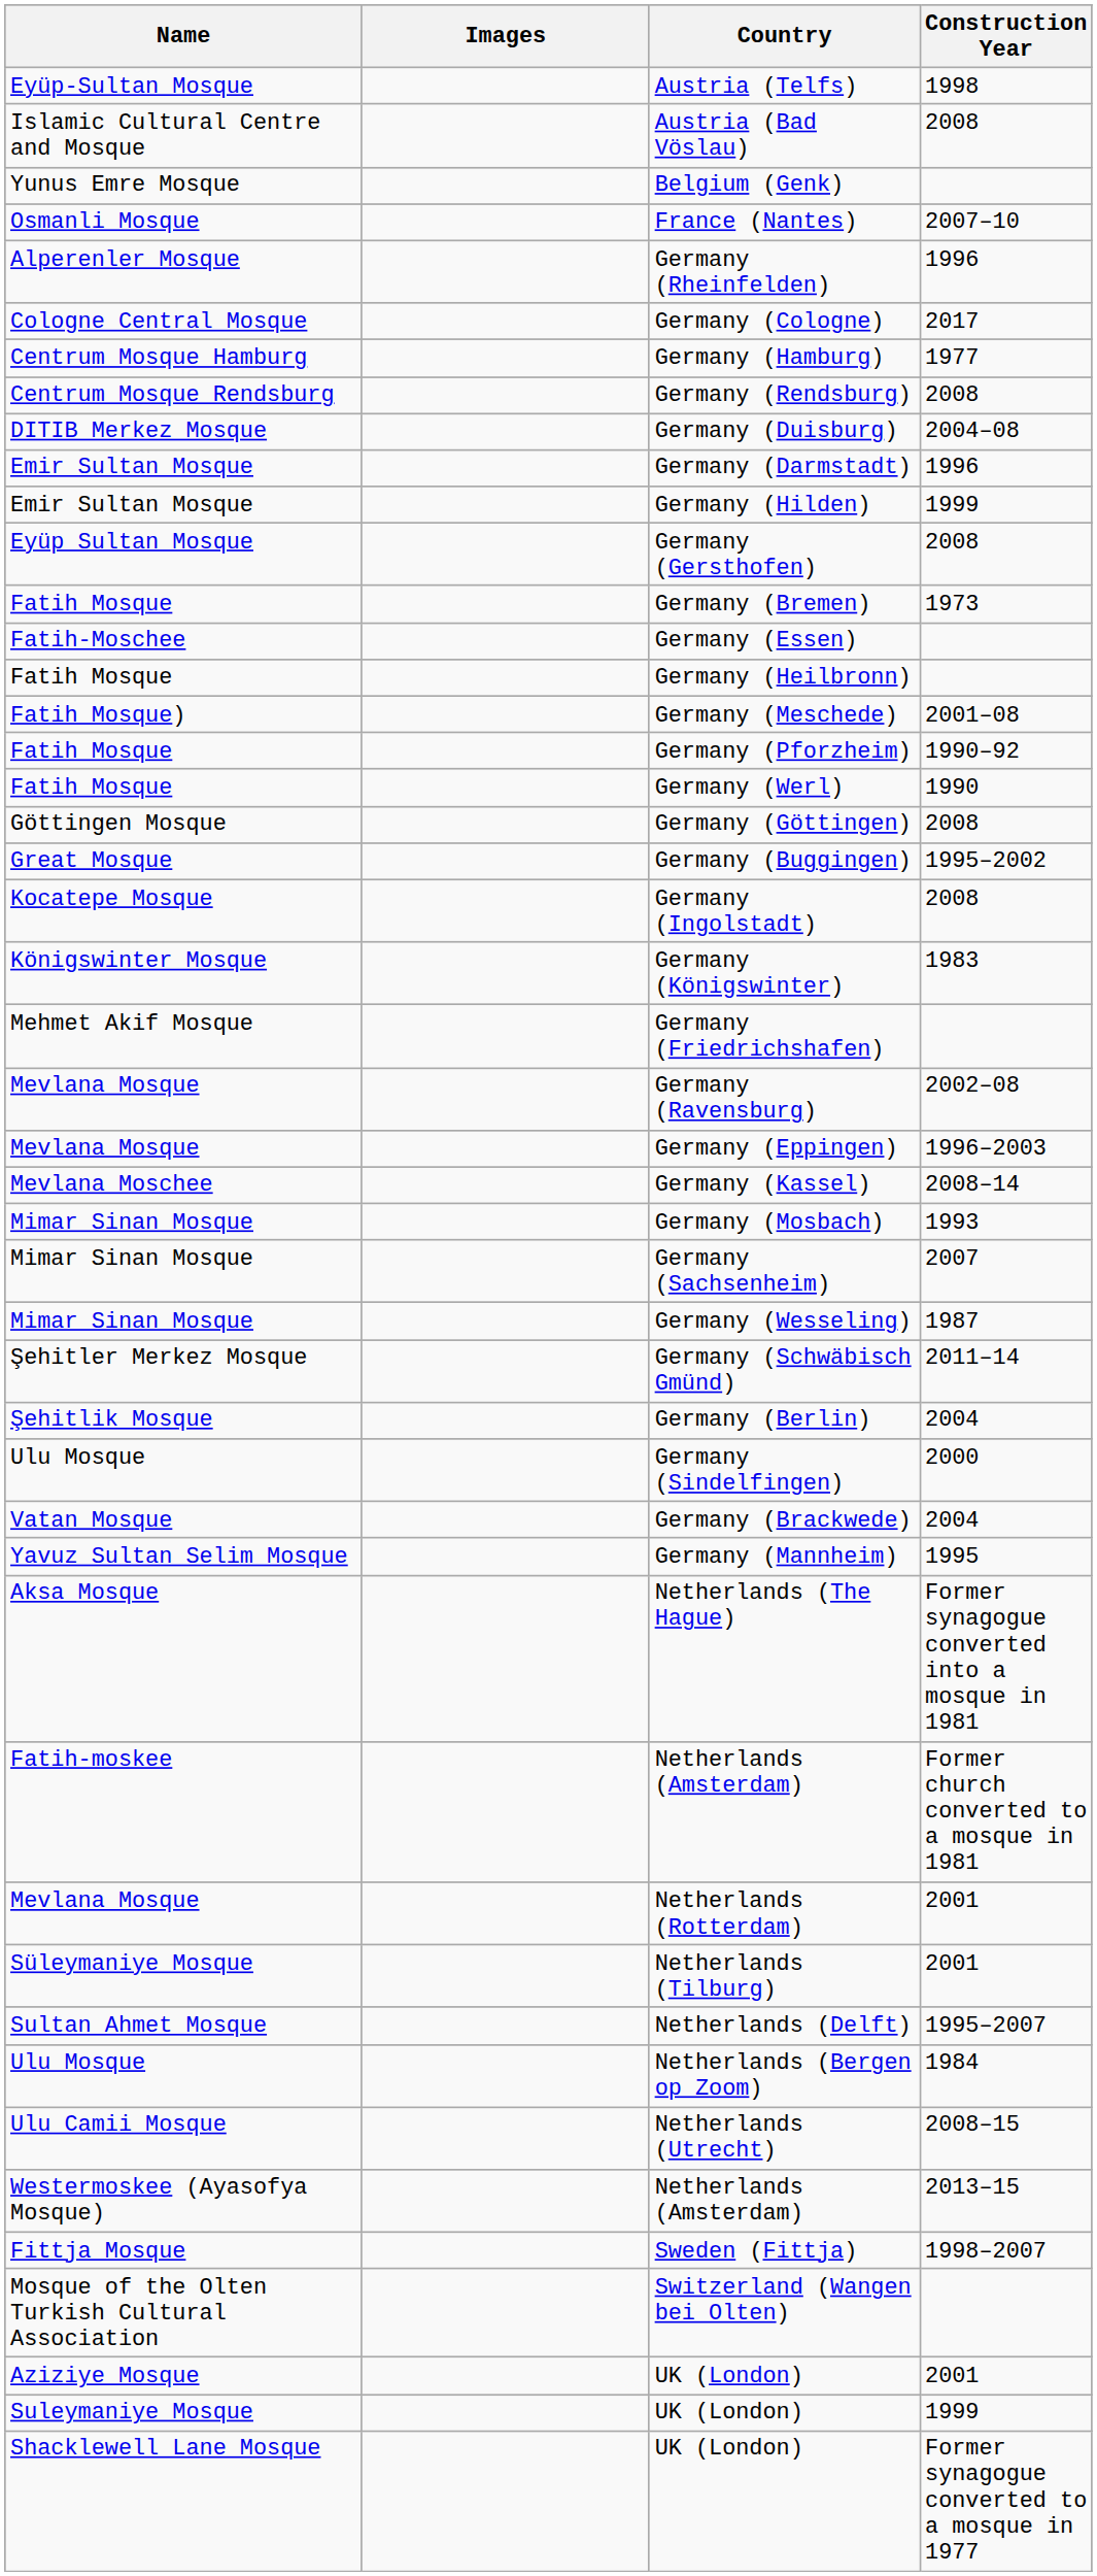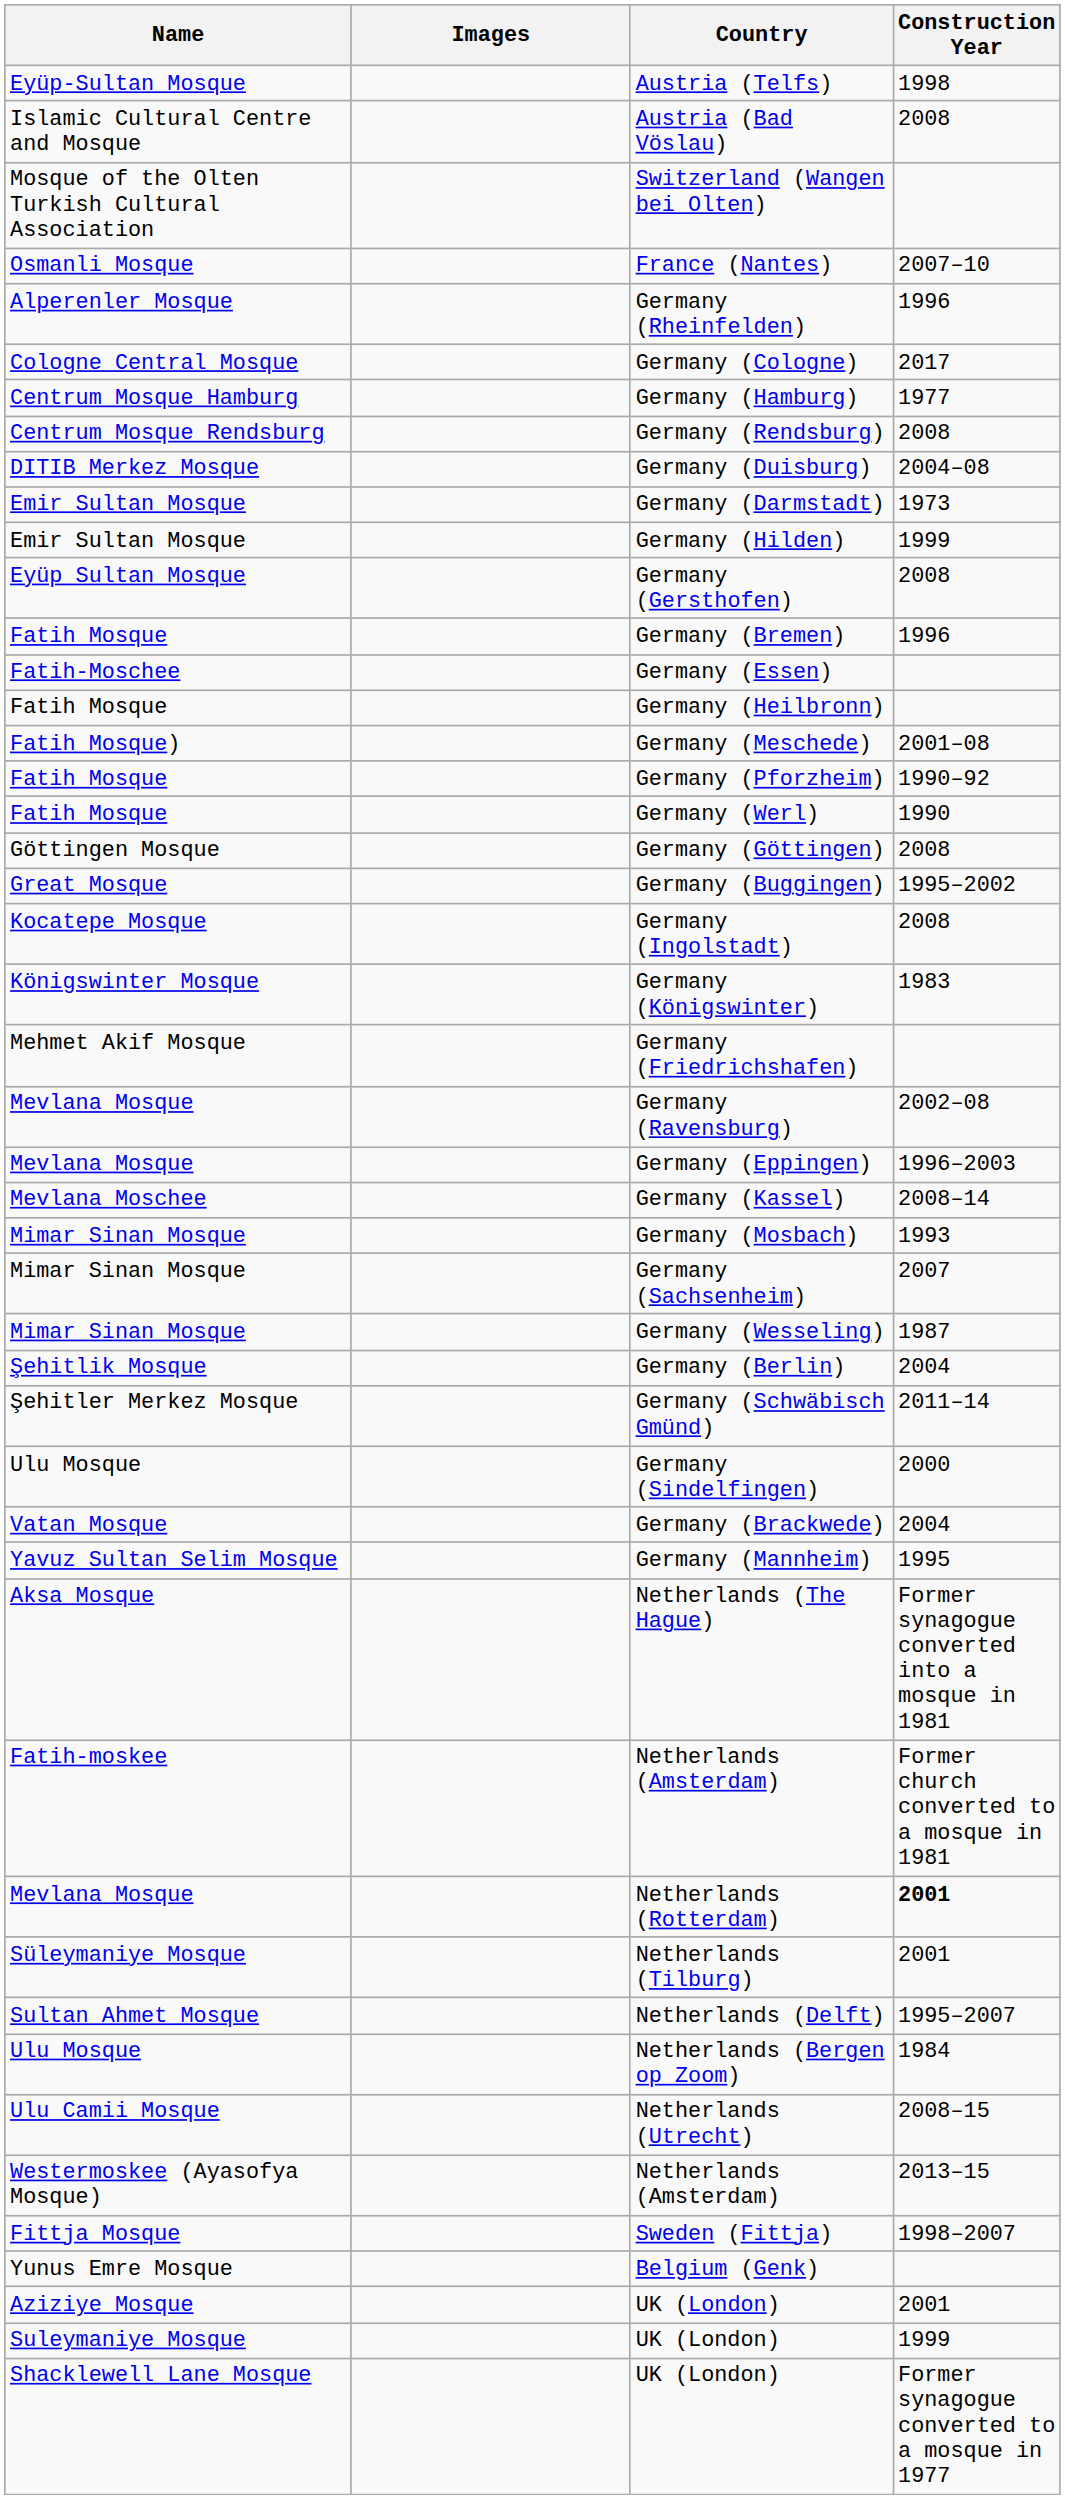rows swapped: Belgium (Genk) <-> Switzerland (Wangen bei Olten)
Germany (Darmstadt) | Construction Year: 1996 -> 1973
Germany (Bremen) | Construction Year: 1973 -> 1996
rows swapped: Germany (Schwäbisch Gmünd) <-> Germany (Berlin)
Netherlands (Rotterdam) | Construction Year: normal -> bold
